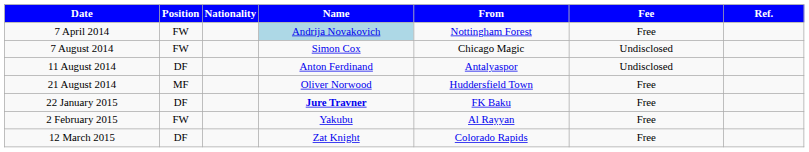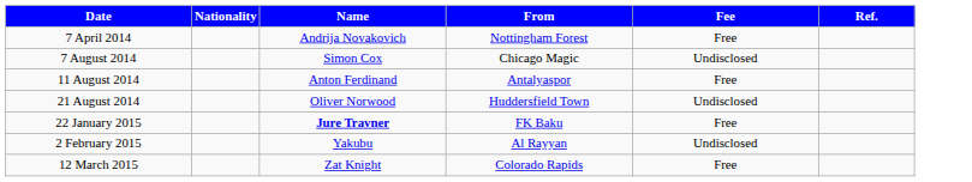- column: Position | FW | FW | DF | MF | DF | FW | DF
7 April 2014 | Name: lightblue background -> no background
11 August 2014 | Fee: Undisclosed -> Free
21 August 2014 | Fee: Free -> Undisclosed
2 February 2015 | Fee: Free -> Undisclosed
